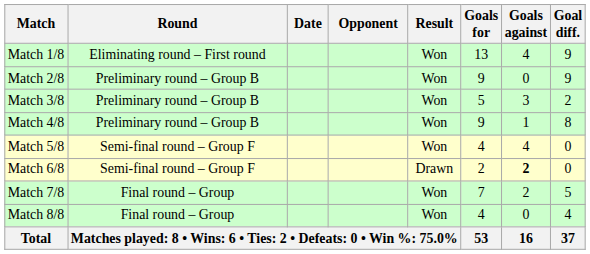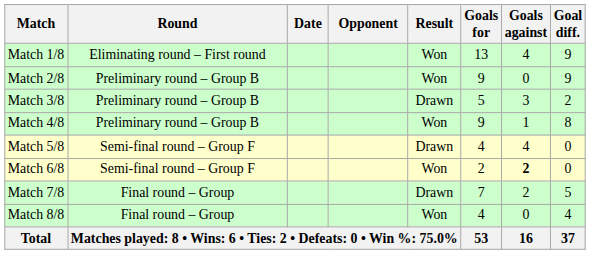Match 3/8 | Result: Won -> Drawn
Match 5/8 | Result: Won -> Drawn
Match 6/8 | Result: Drawn -> Won
Match 7/8 | Result: Won -> Drawn
